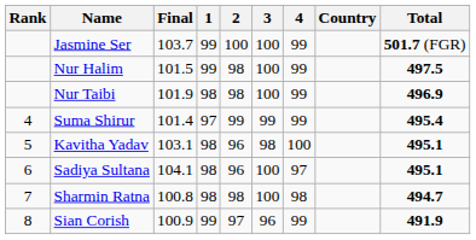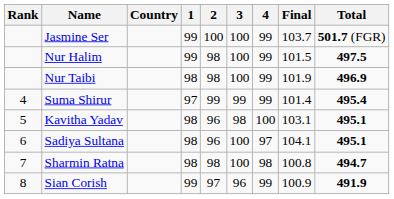columns swapped: Country <-> Final
